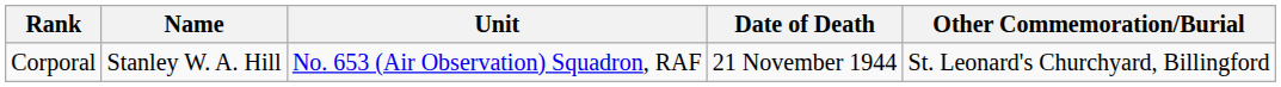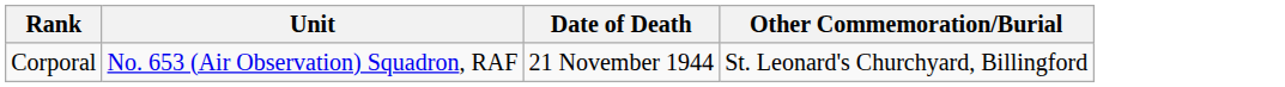- column: Name | Stanley W. A. Hill
